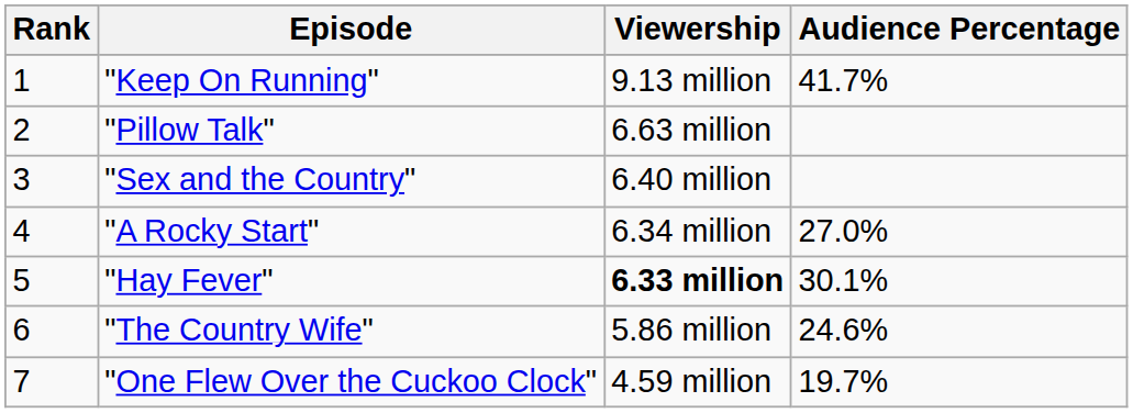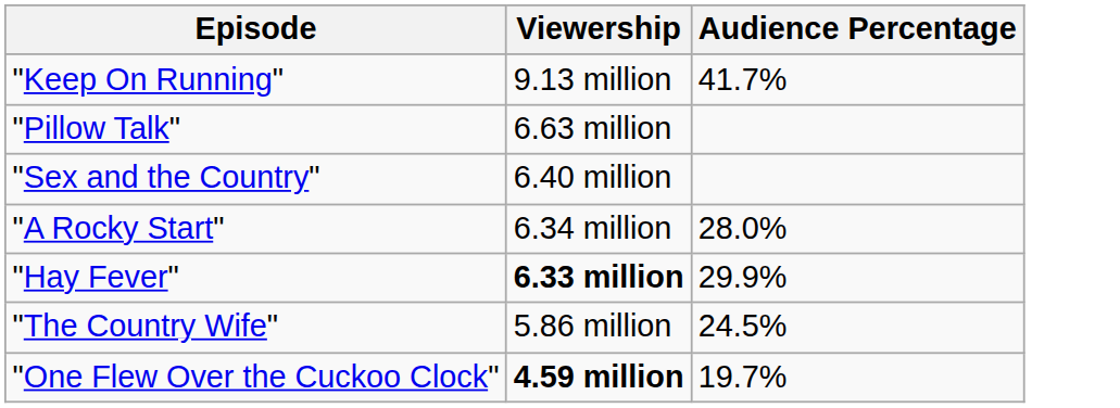- column: Rank | 1 | 2 | 3 | 4 | 5 | 6 | 7
"A Rocky Start" | Audience Percentage: 27.0% -> 28.0%
"Hay Fever" | Audience Percentage: 30.1% -> 29.9%
"The Country Wife" | Audience Percentage: 24.6% -> 24.5%
"One Flew Over the Cuckoo Clock" | Viewership: normal -> bold
